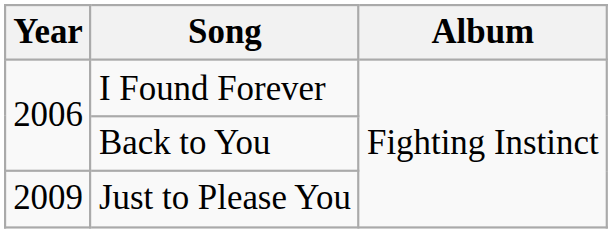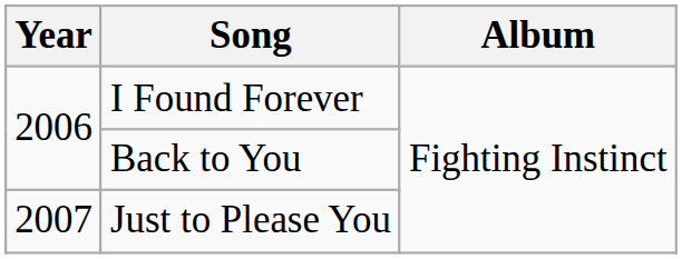Just to Please You | Year: 2009 -> 2007
